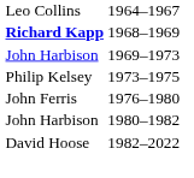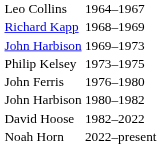1968–1969 | column 1: bold -> normal
+ row: Noah Horn | 2022–present
